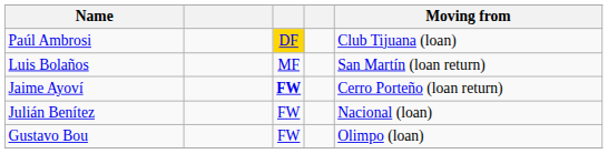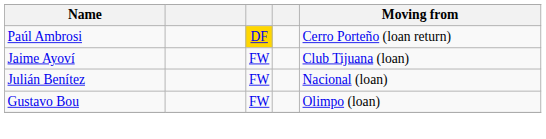Paúl Ambrosi | Moving from: Club Tijuana (loan) -> Cerro Porteño (loan return)
- row: Luis Bolaños | MF | San Martín (loan return)
Jaime Ayoví | column 3: bold -> normal
Jaime Ayoví | Moving from: Cerro Porteño (loan return) -> Club Tijuana (loan)
